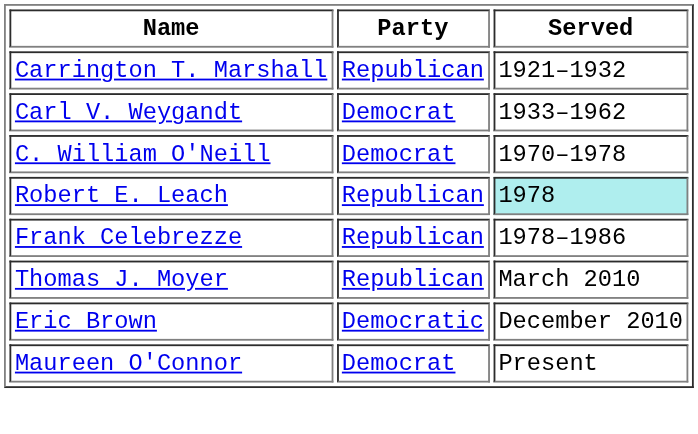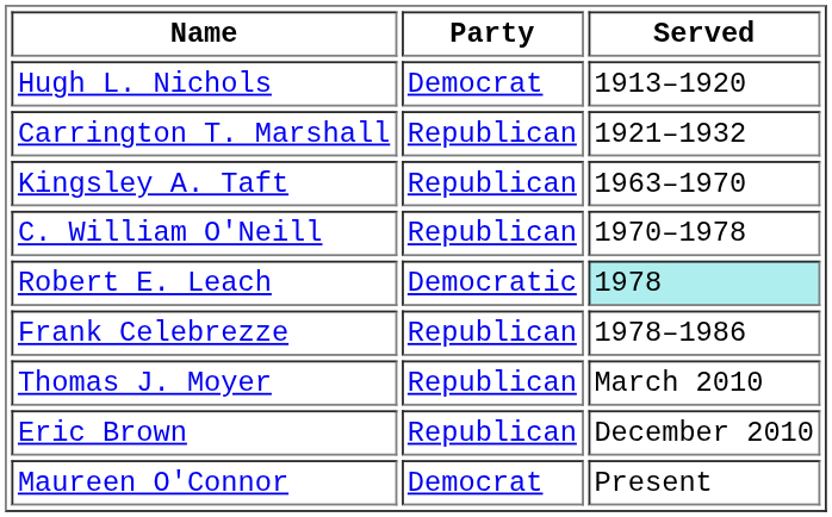+ row: Hugh L. Nichols | Democrat | 1913–1920
- row: Carl V. Weygandt | Democrat | 1933–1962
+ row: Kingsley A. Taft | Republican | 1963–1970
C. William O'Neill | Party: Democrat -> Republican
Robert E. Leach | Party: Republican -> Democratic
Eric Brown | Party: Democratic -> Republican
